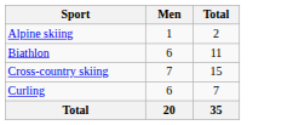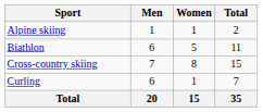+ column: Women | 1 | 5 | 8 | 1 | 15
